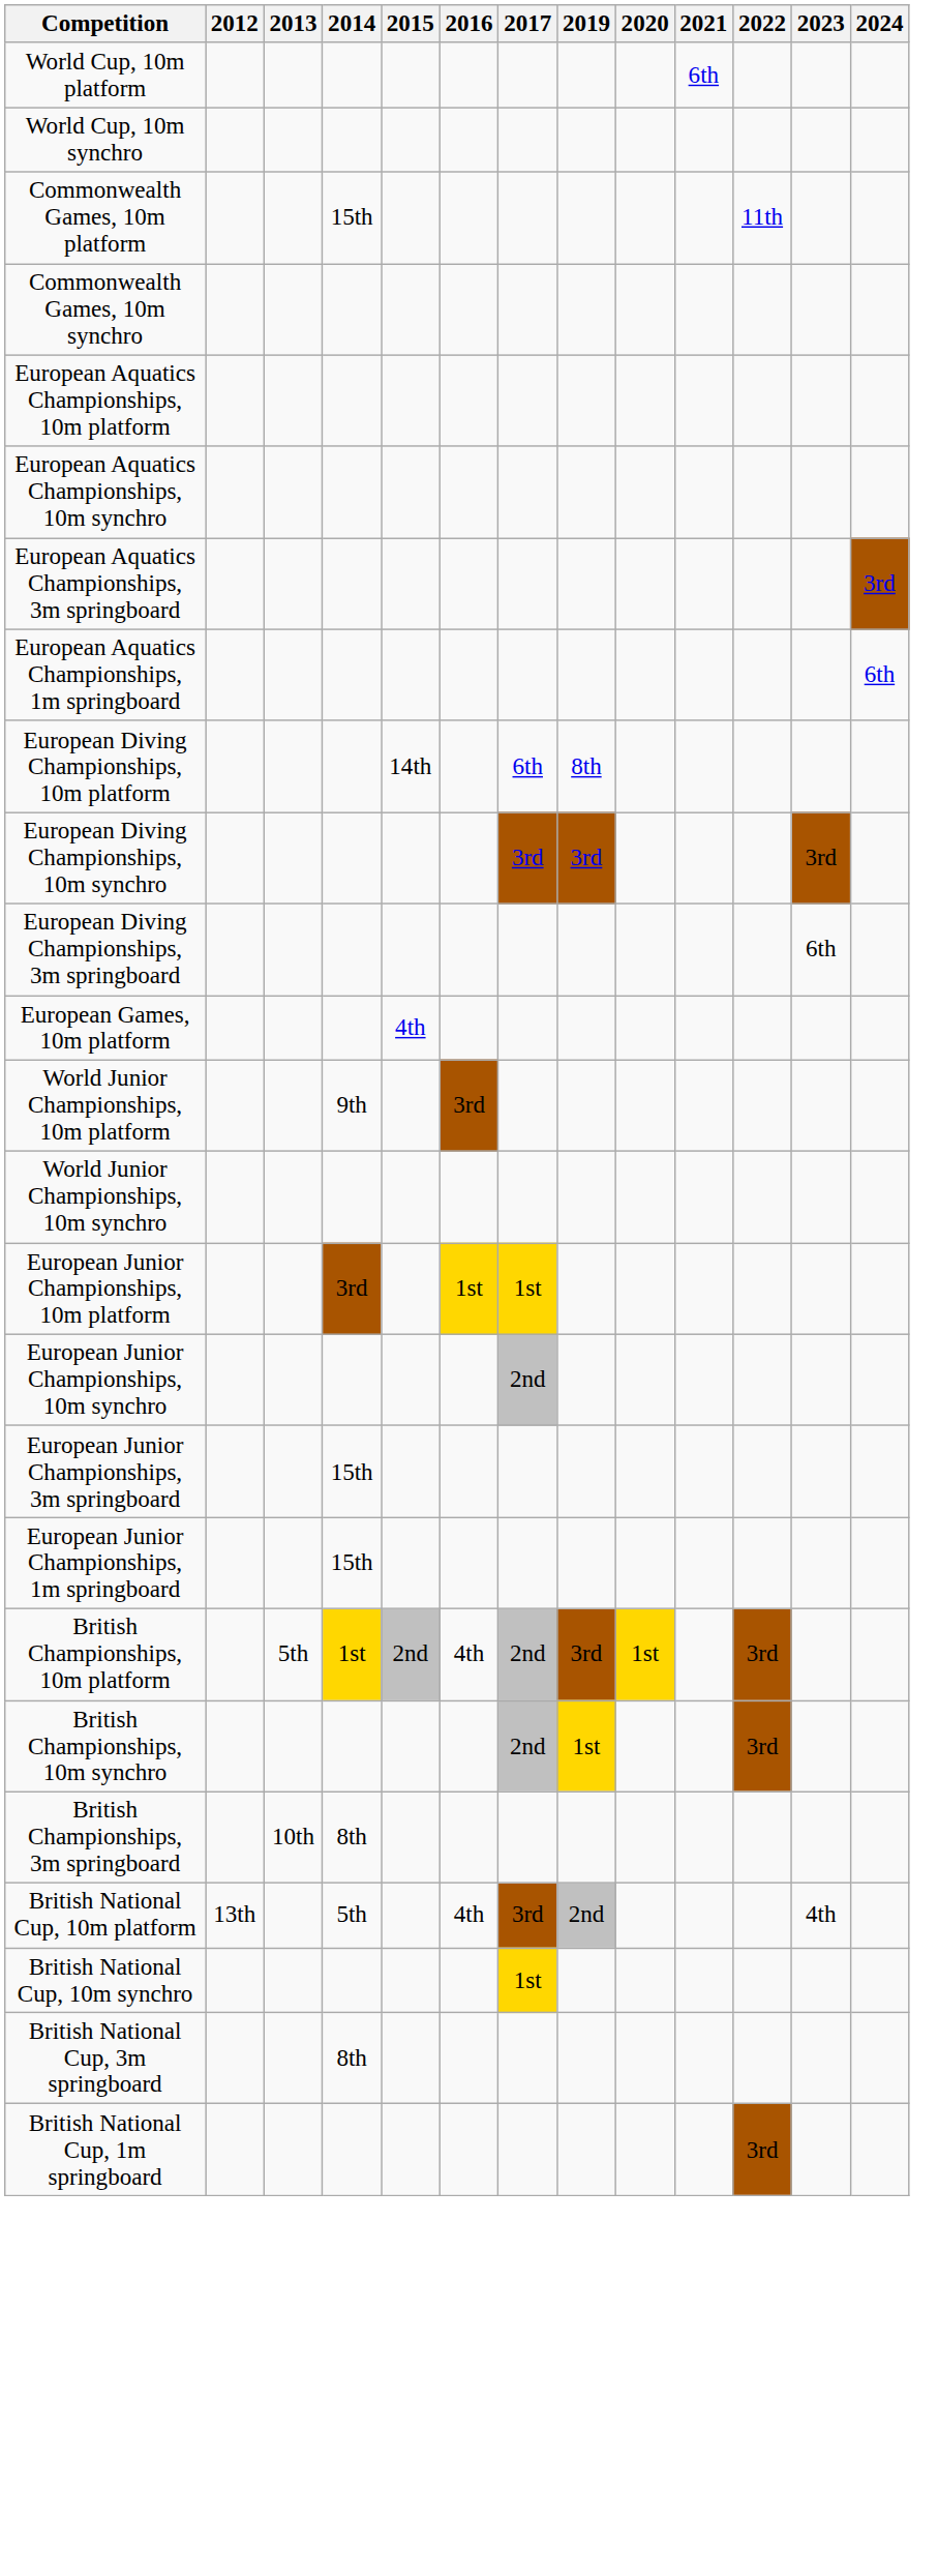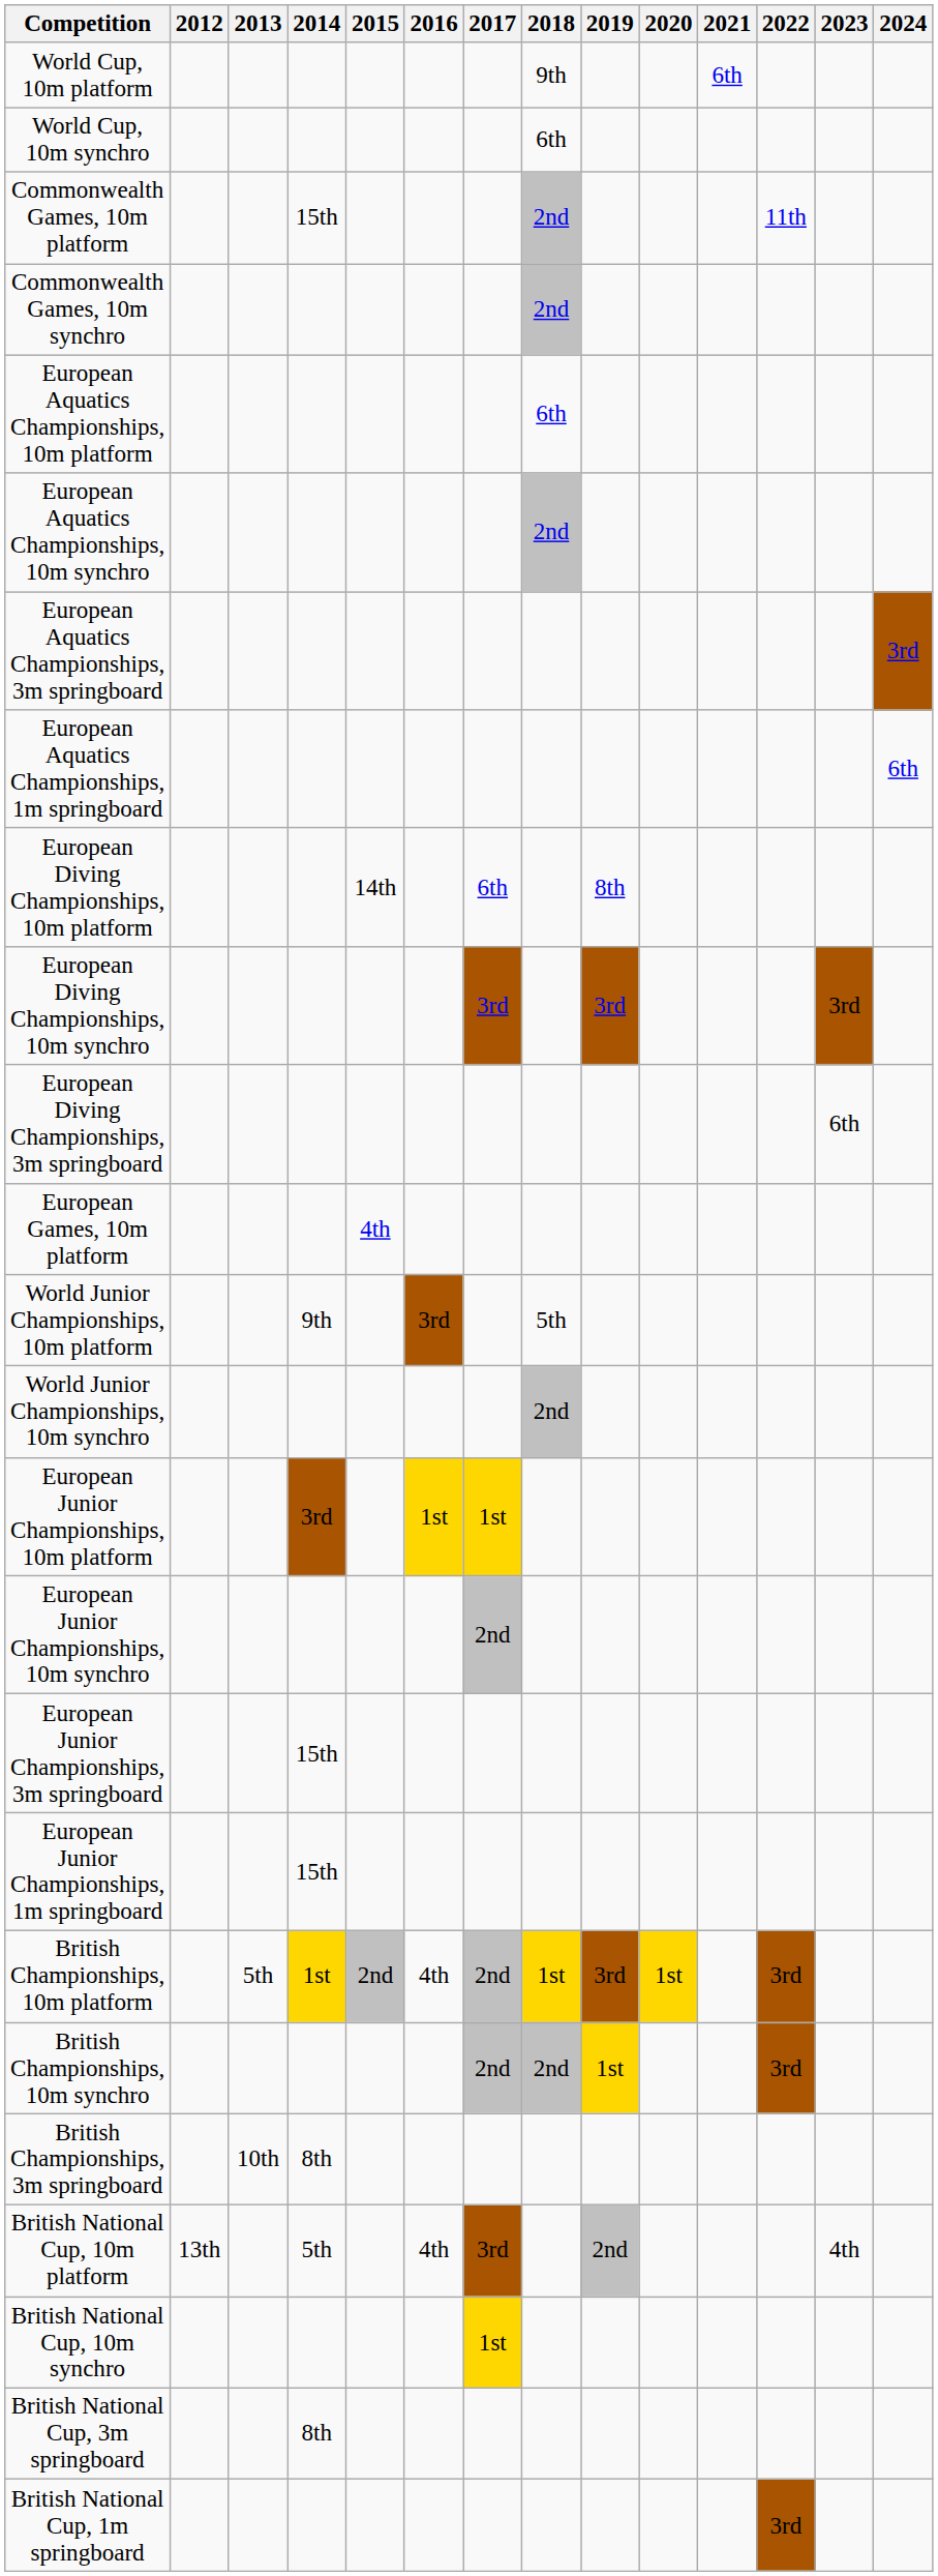+ column: 2018 | 9th | 6th | 2nd | 2nd | 6th | 2nd | 5th | 2nd | 1st | 2nd
